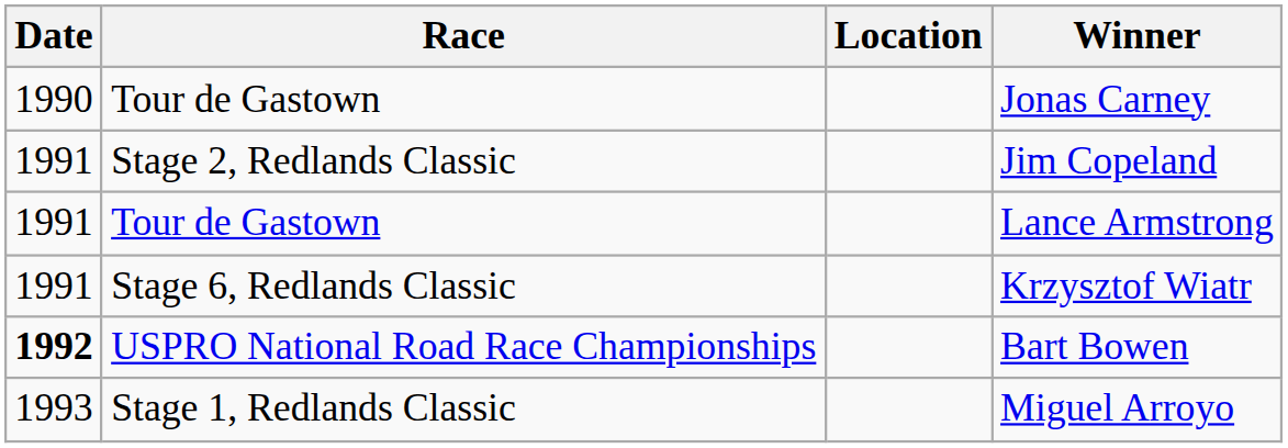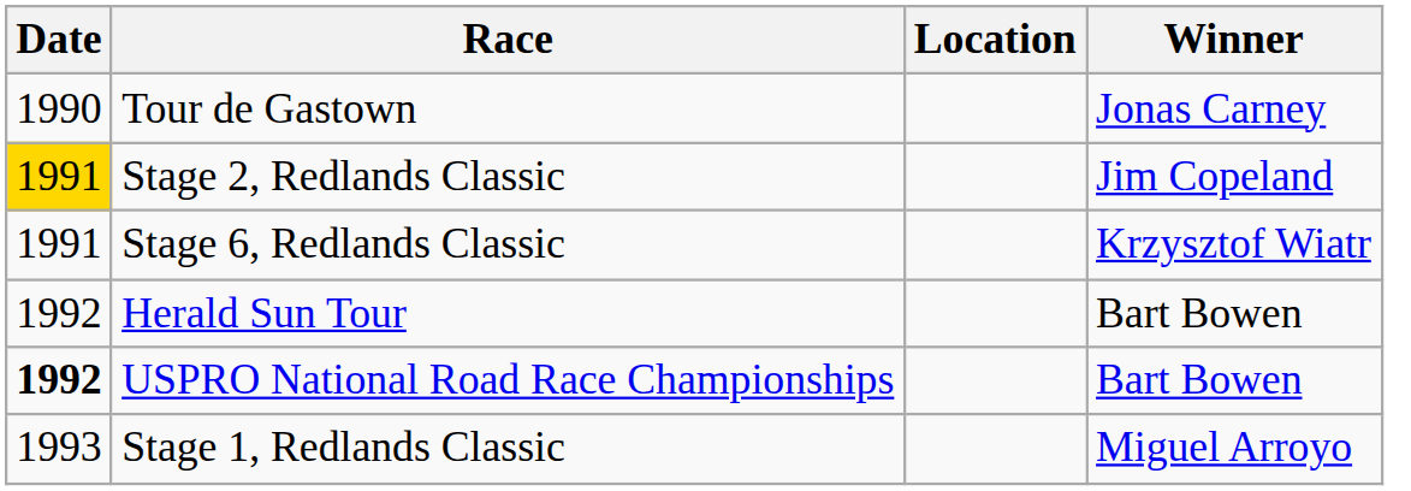Stage 2, Redlands Classic | Date: no background -> gold background
- row: 1991 | Tour de Gastown | Lance Armstrong
+ row: 1992 | Herald Sun Tour | Bart Bowen
